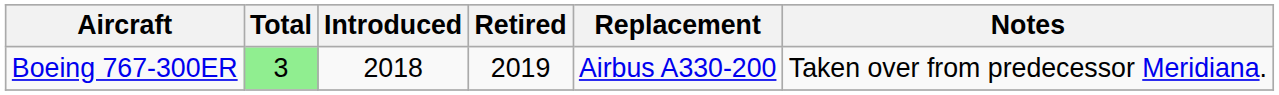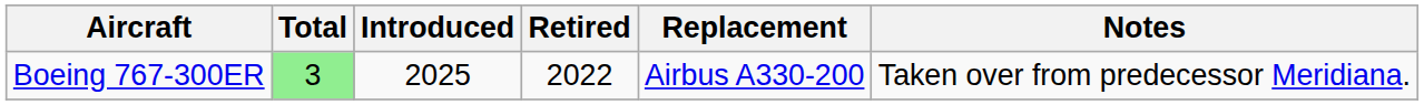Boeing 767-300ER | Introduced: 2018 -> 2025
Boeing 767-300ER | Retired: 2019 -> 2022
